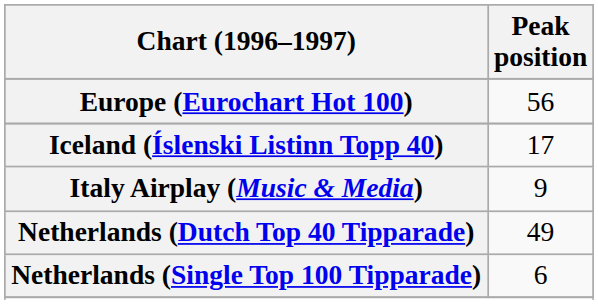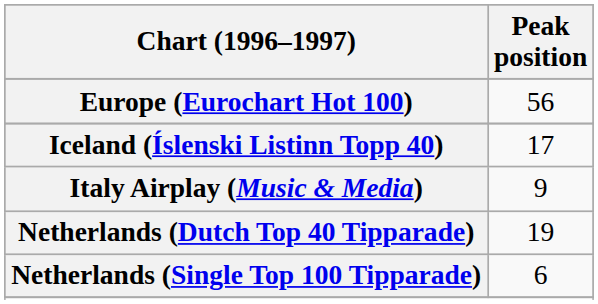Netherlands (Dutch Top 40 Tipparade) | Peak position: 49 -> 19
